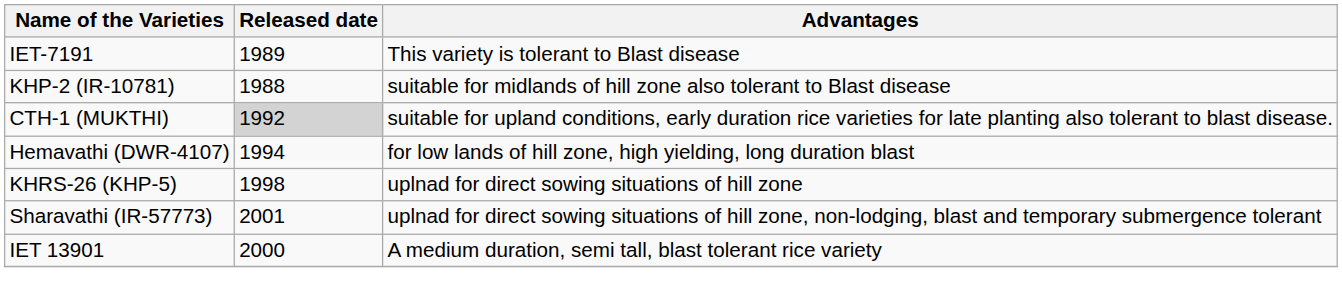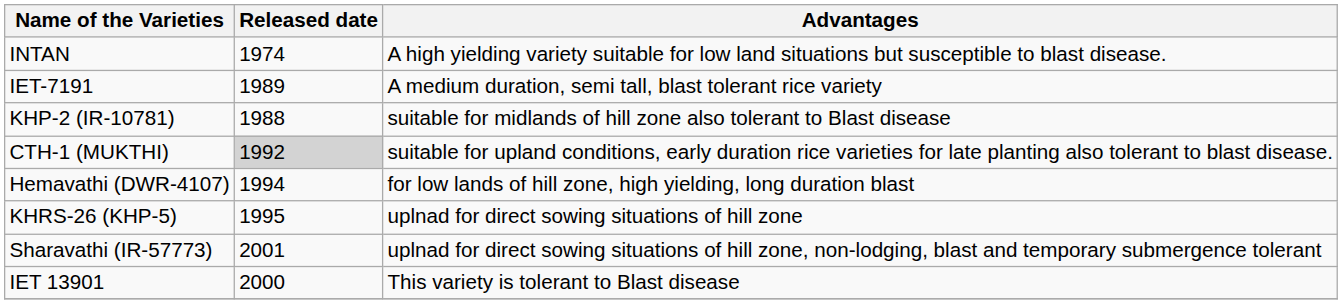+ row: INTAN | 1974 | A high yielding variety suitable for low land situations but susceptible to blast disease.
IET-7191 | Advantages: This variety is tolerant to Blast disease -> A medium duration, semi tall, blast tolerant rice variety
KHRS-26 (KHP-5) | Released date: 1998 -> 1995
IET 13901 | Advantages: A medium duration, semi tall, blast tolerant rice variety -> This variety is tolerant to Blast disease
